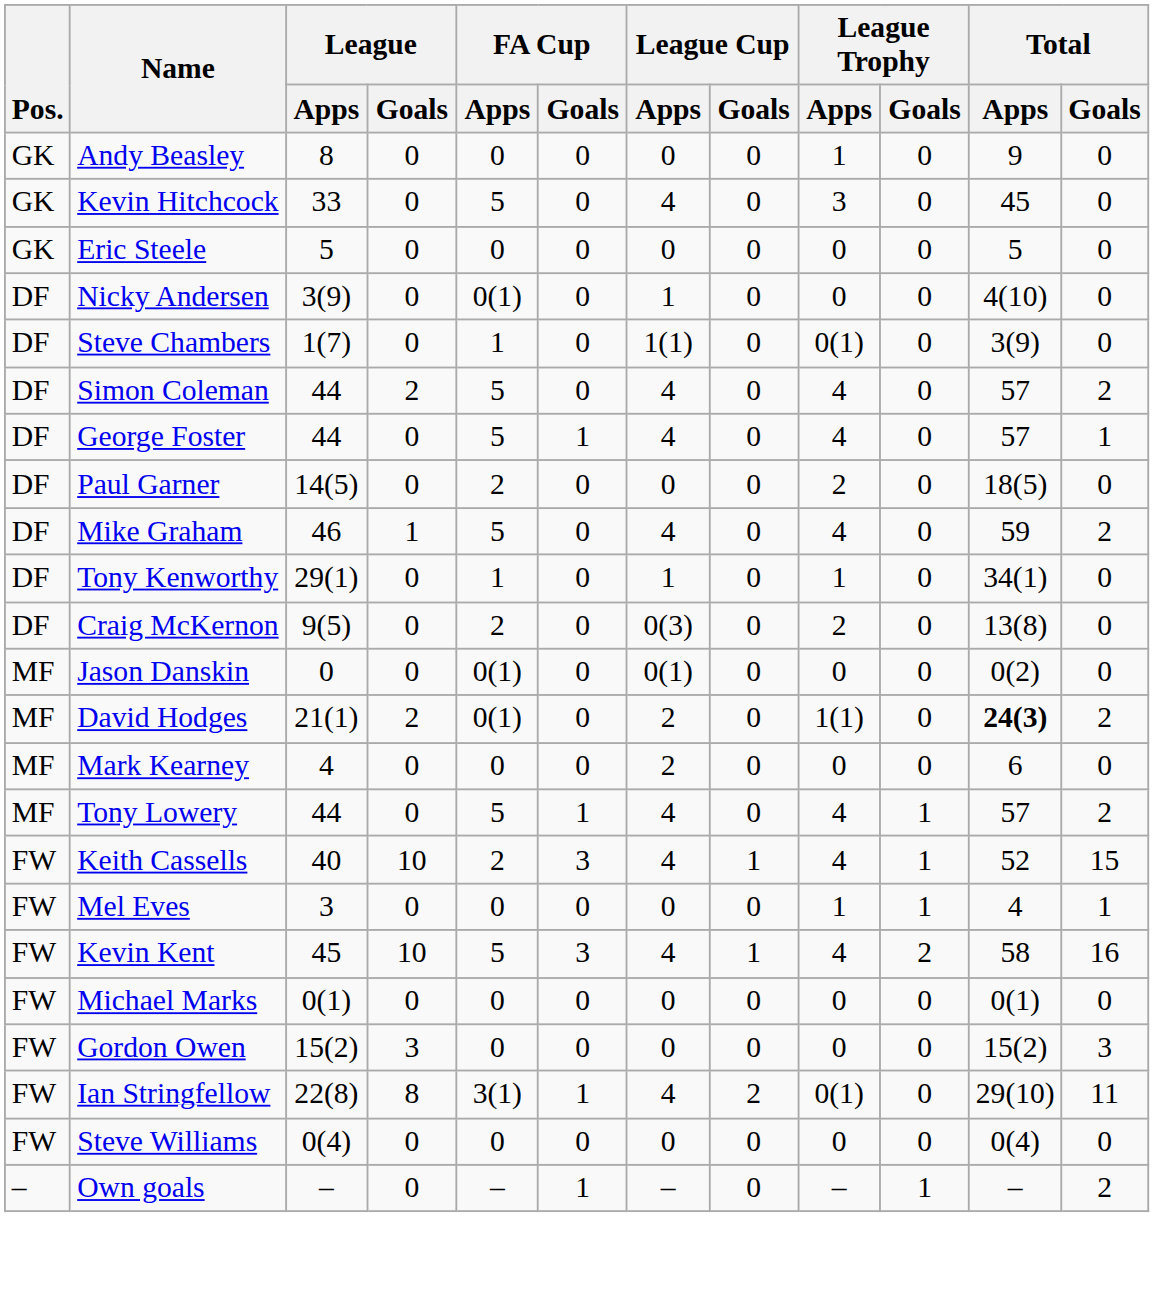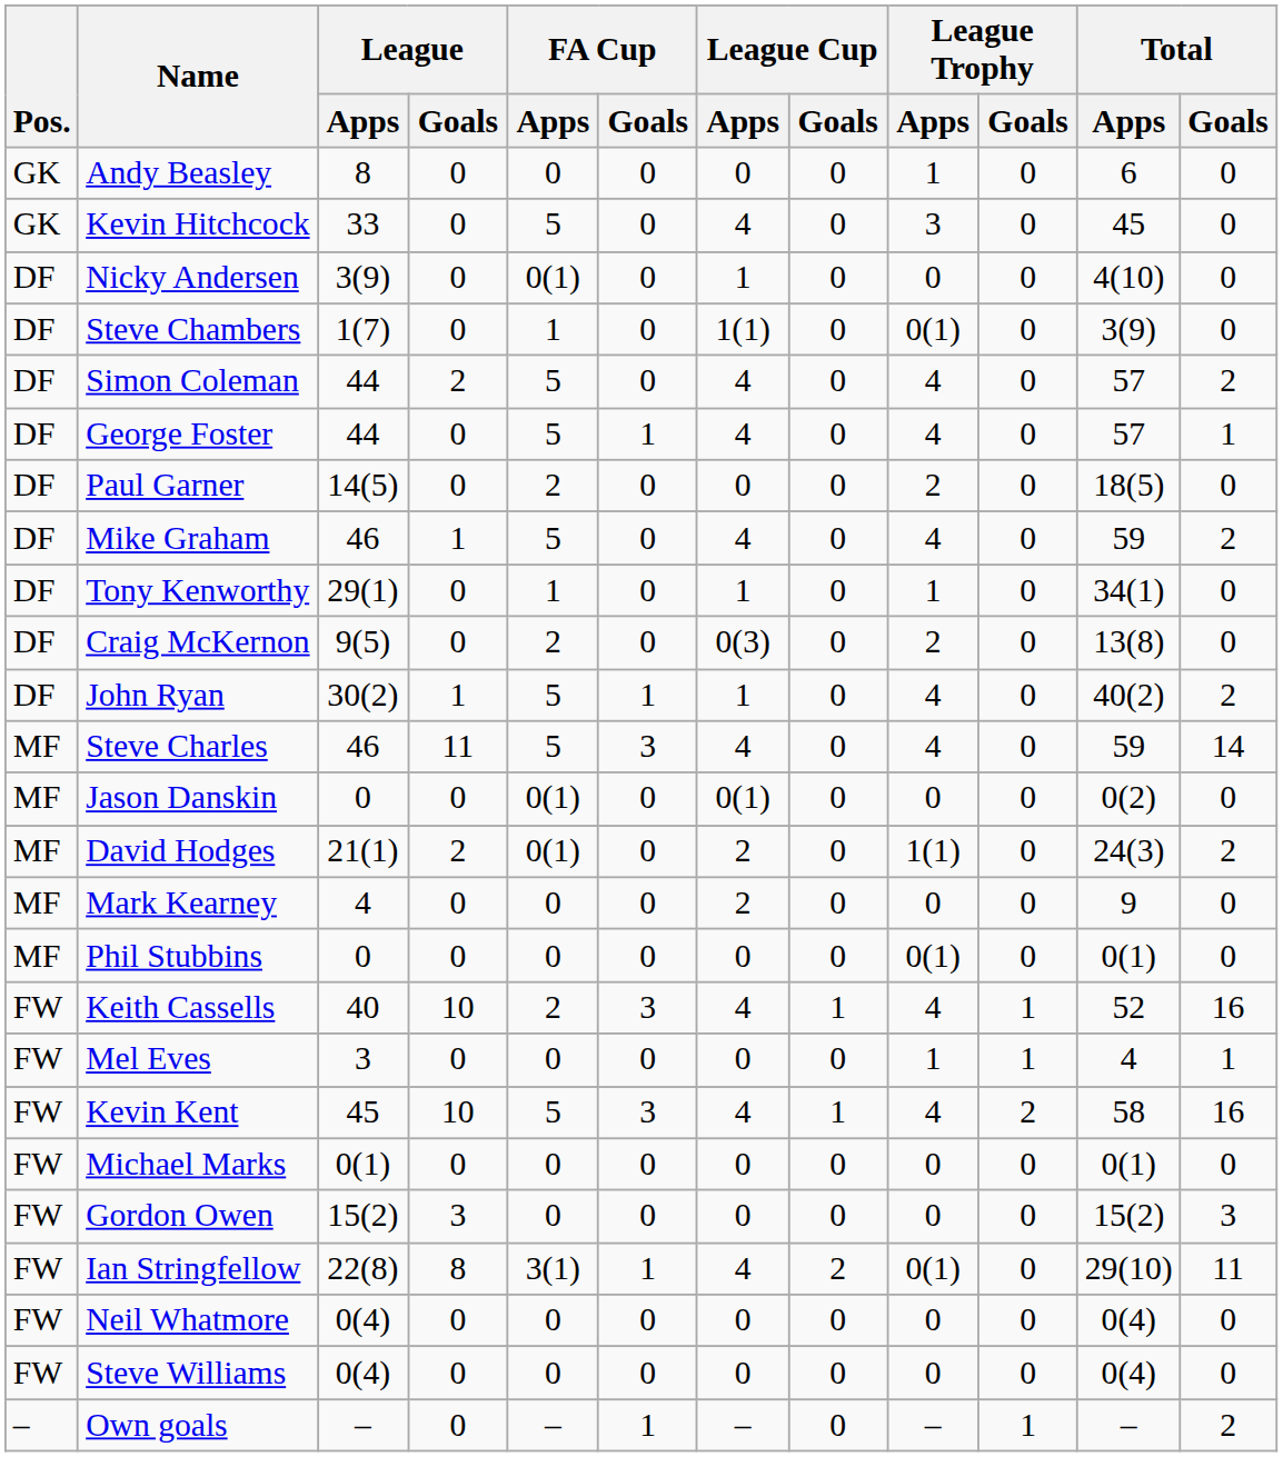Andy Beasley | Total / Apps: 9 -> 6
- row: GK | Eric Steele | 5 | 0 | 0 | 0 | 0 | 0 | 0 | 0 | 5 | 0
+ row: DF | John Ryan | 30(2) | 1 | 5 | 1 | 1 | 0 | 4 | 0 | 40(2) | 2
+ row: MF | Steve Charles | 46 | 11 | 5 | 3 | 4 | 0 | 4 | 0 | 59 | 14
David Hodges | Total / Apps: bold -> normal
Mark Kearney | Total / Apps: 6 -> 9
- row: MF | Tony Lowery | 44 | 0 | 5 | 1 | 4 | 0 | 4 | 1 | 57 | 2
+ row: MF | Phil Stubbins | 0 | 0 | 0 | 0 | 0 | 0 | 0(1) | 0 | 0(1) | 0
Keith Cassells | Total / Goals: 15 -> 16
+ row: FW | Neil Whatmore | 0(4) | 0 | 0 | 0 | 0 | 0 | 0 | 0 | 0(4) | 0
